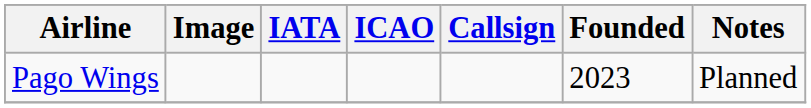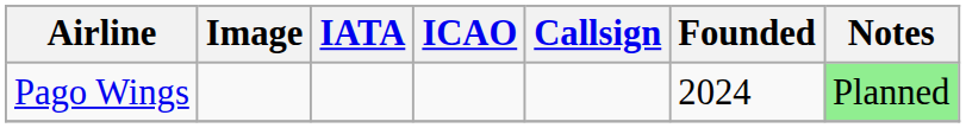Pago Wings | Founded: 2023 -> 2024
Pago Wings | Notes: no background -> lightgreen background
